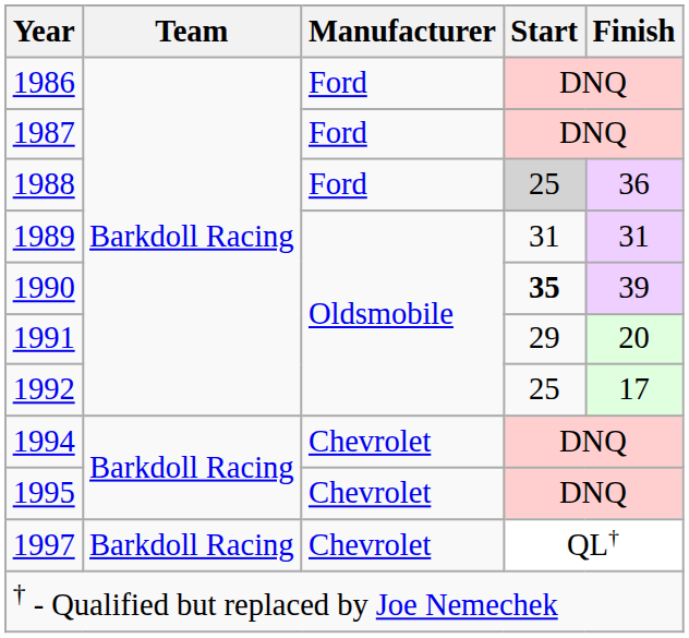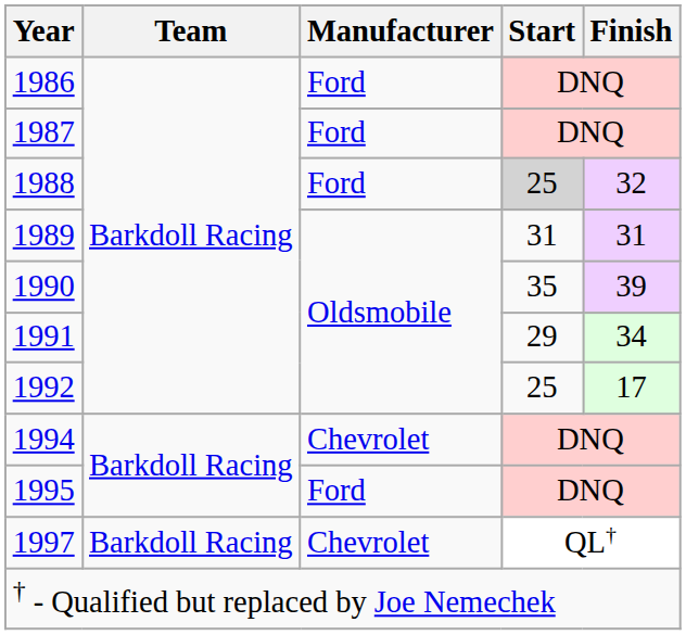1988 | Finish: 36 -> 32
1990 | Start: bold -> normal
1991 | Finish: 20 -> 34
1995 | Manufacturer: Chevrolet -> Ford
